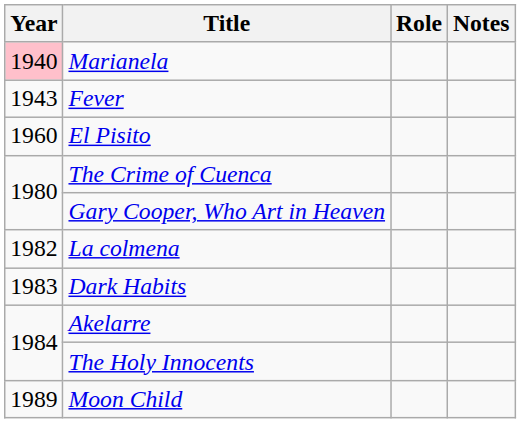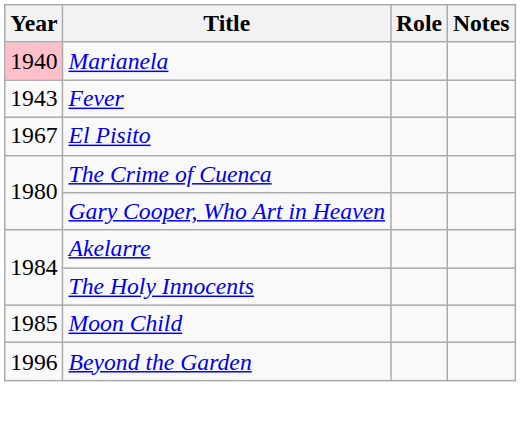El Pisito | Year: 1960 -> 1967
- row: 1982 | La colmena
- row: 1983 | Dark Habits
Moon Child | Year: 1989 -> 1985
+ row: 1996 | Beyond the Garden
